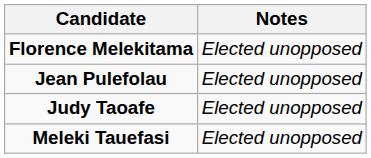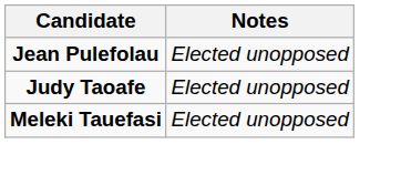- row: Florence Melekitama | Elected unopposed
